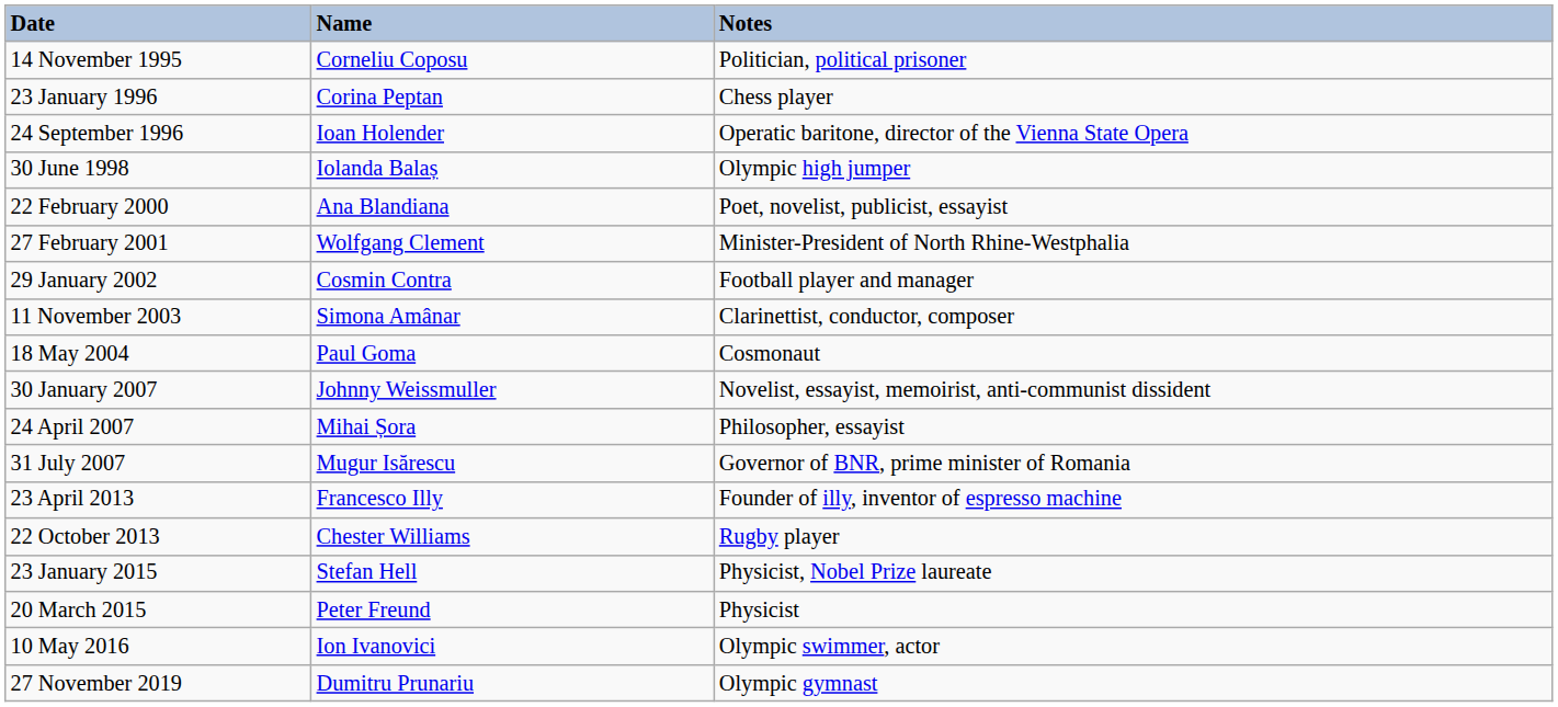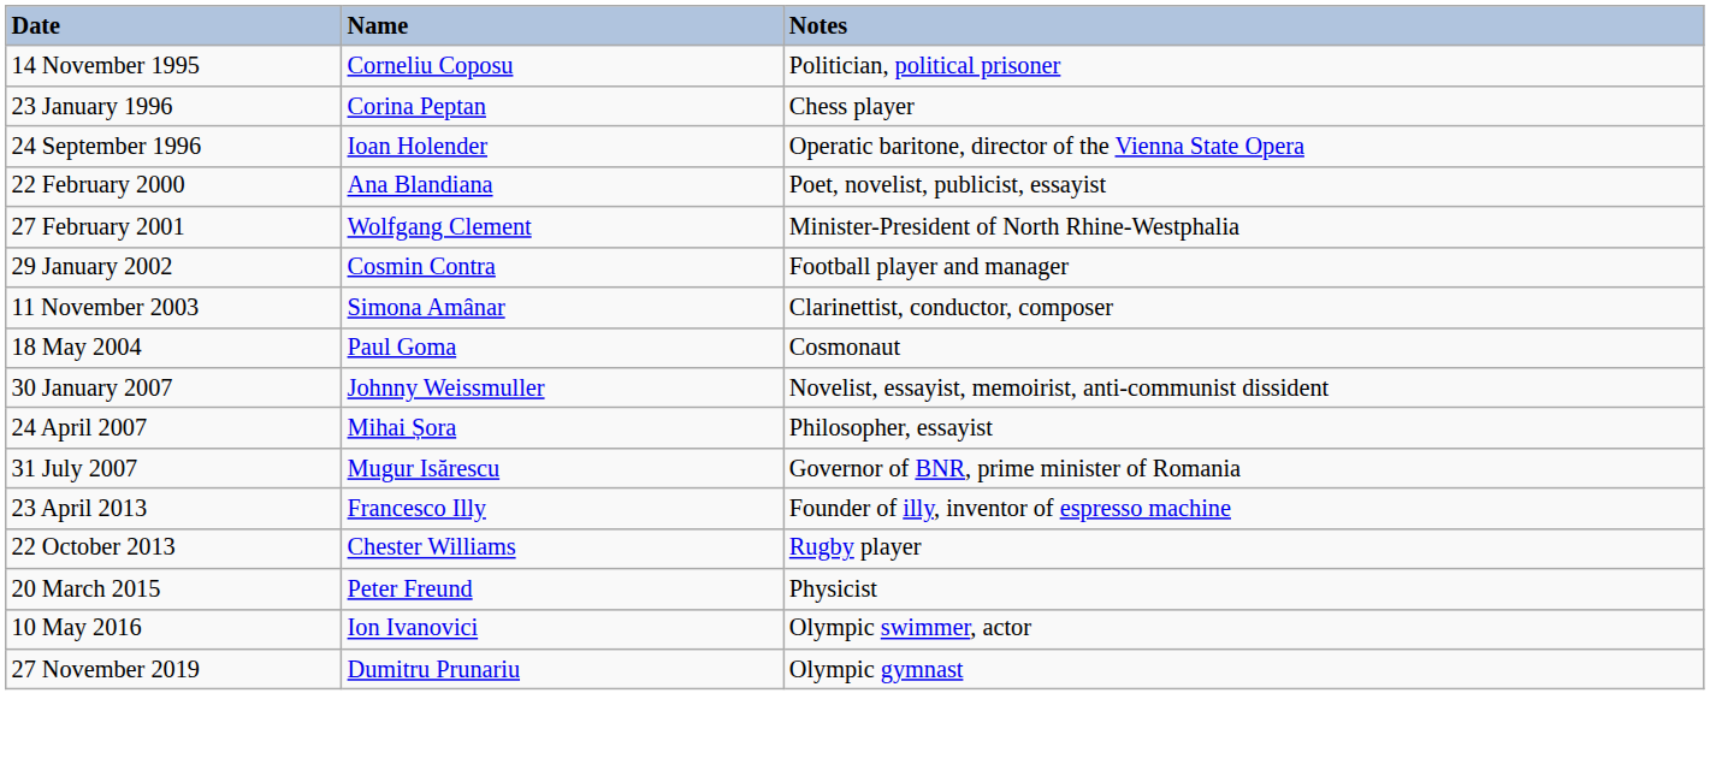- row: 30 June 1998 | Iolanda Balaș | Olympic high jumper
- row: 23 January 2015 | Stefan Hell | Physicist, Nobel Prize laureate
